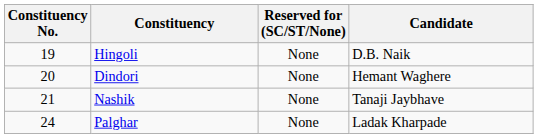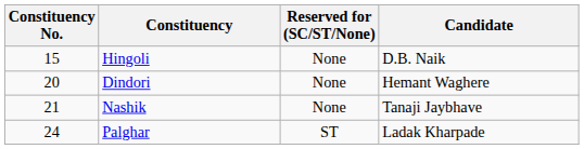Hingoli | Constituency No.: 19 -> 15
Palghar | Reserved for (SC/ST/None): None -> ST
